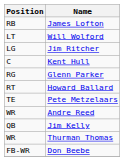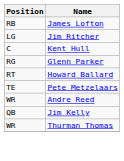- row: LT | Will Wolford
- row: FB-WR | Don Beebe
